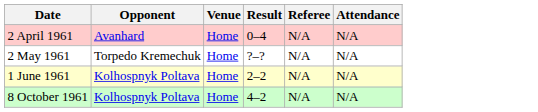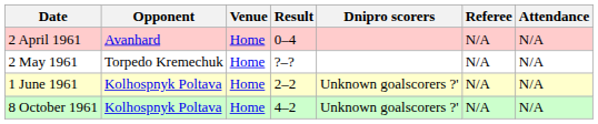+ column: Dnipro scorers | Unknown goalscorers ?' | Unknown goalscorers ?'
